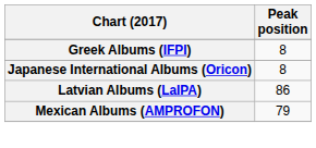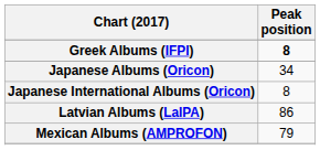Greek Albums (IFPI) | Peak position: normal -> bold
+ row: Japanese Albums (Oricon) | 34
